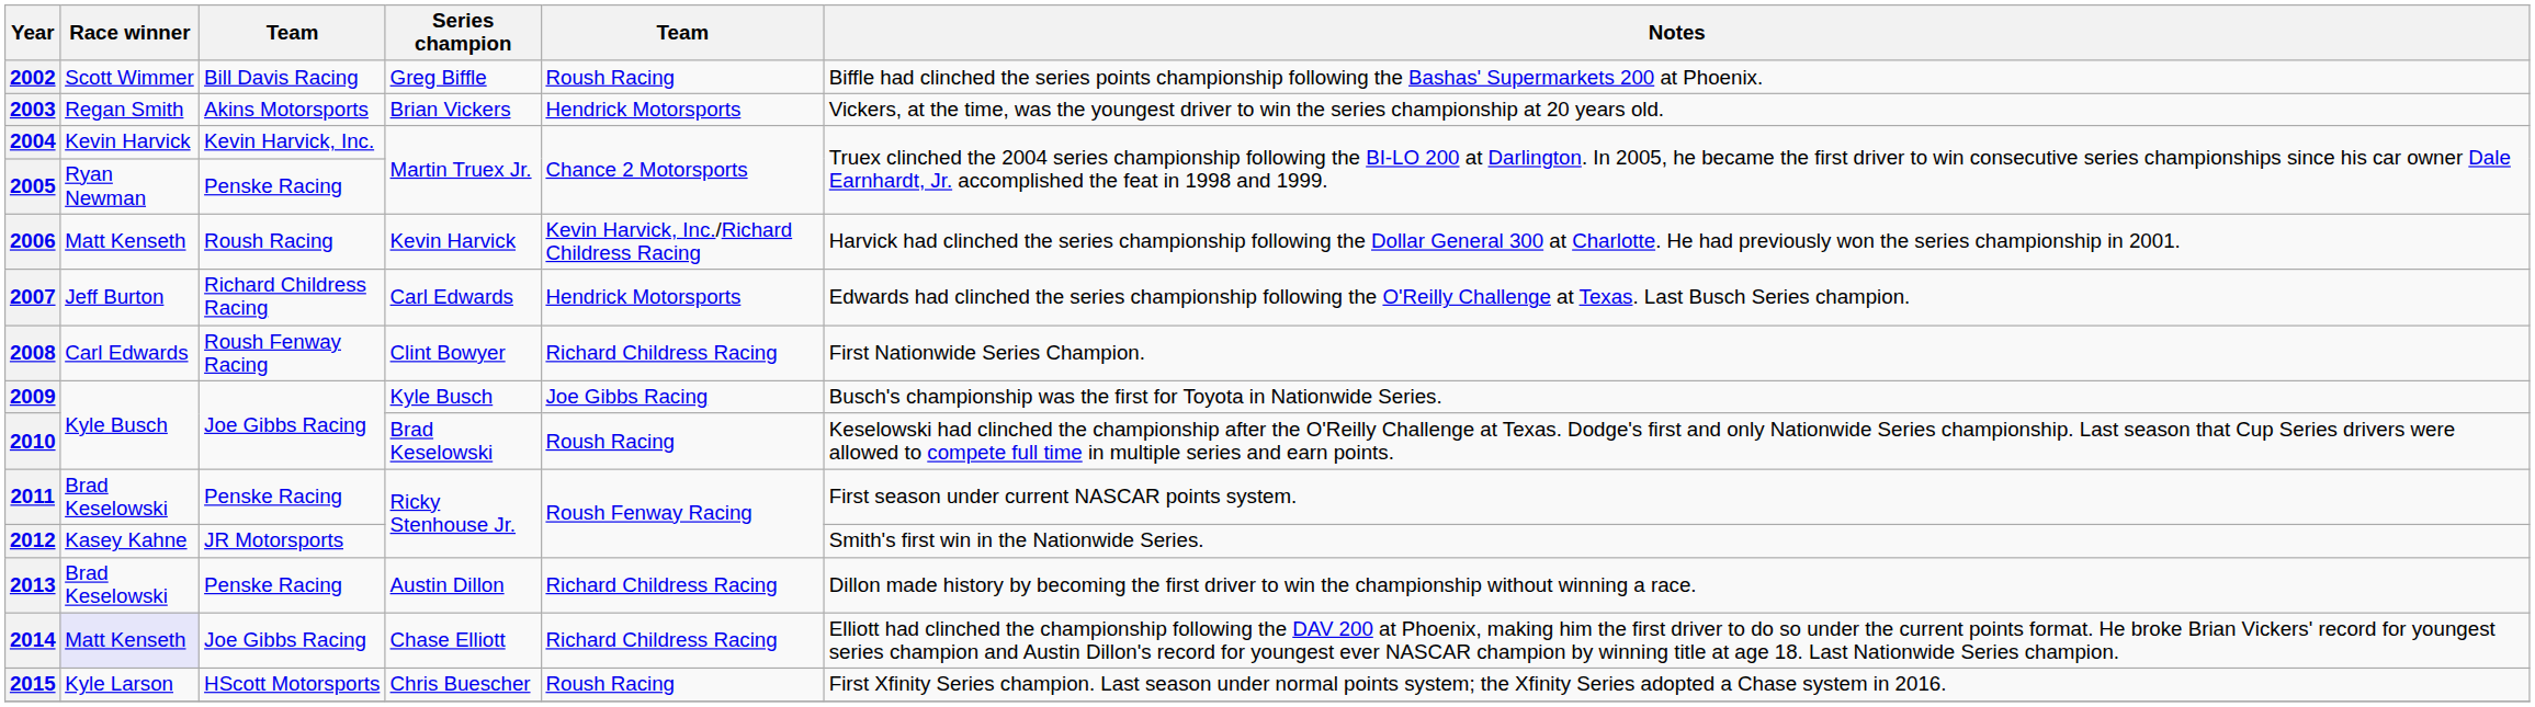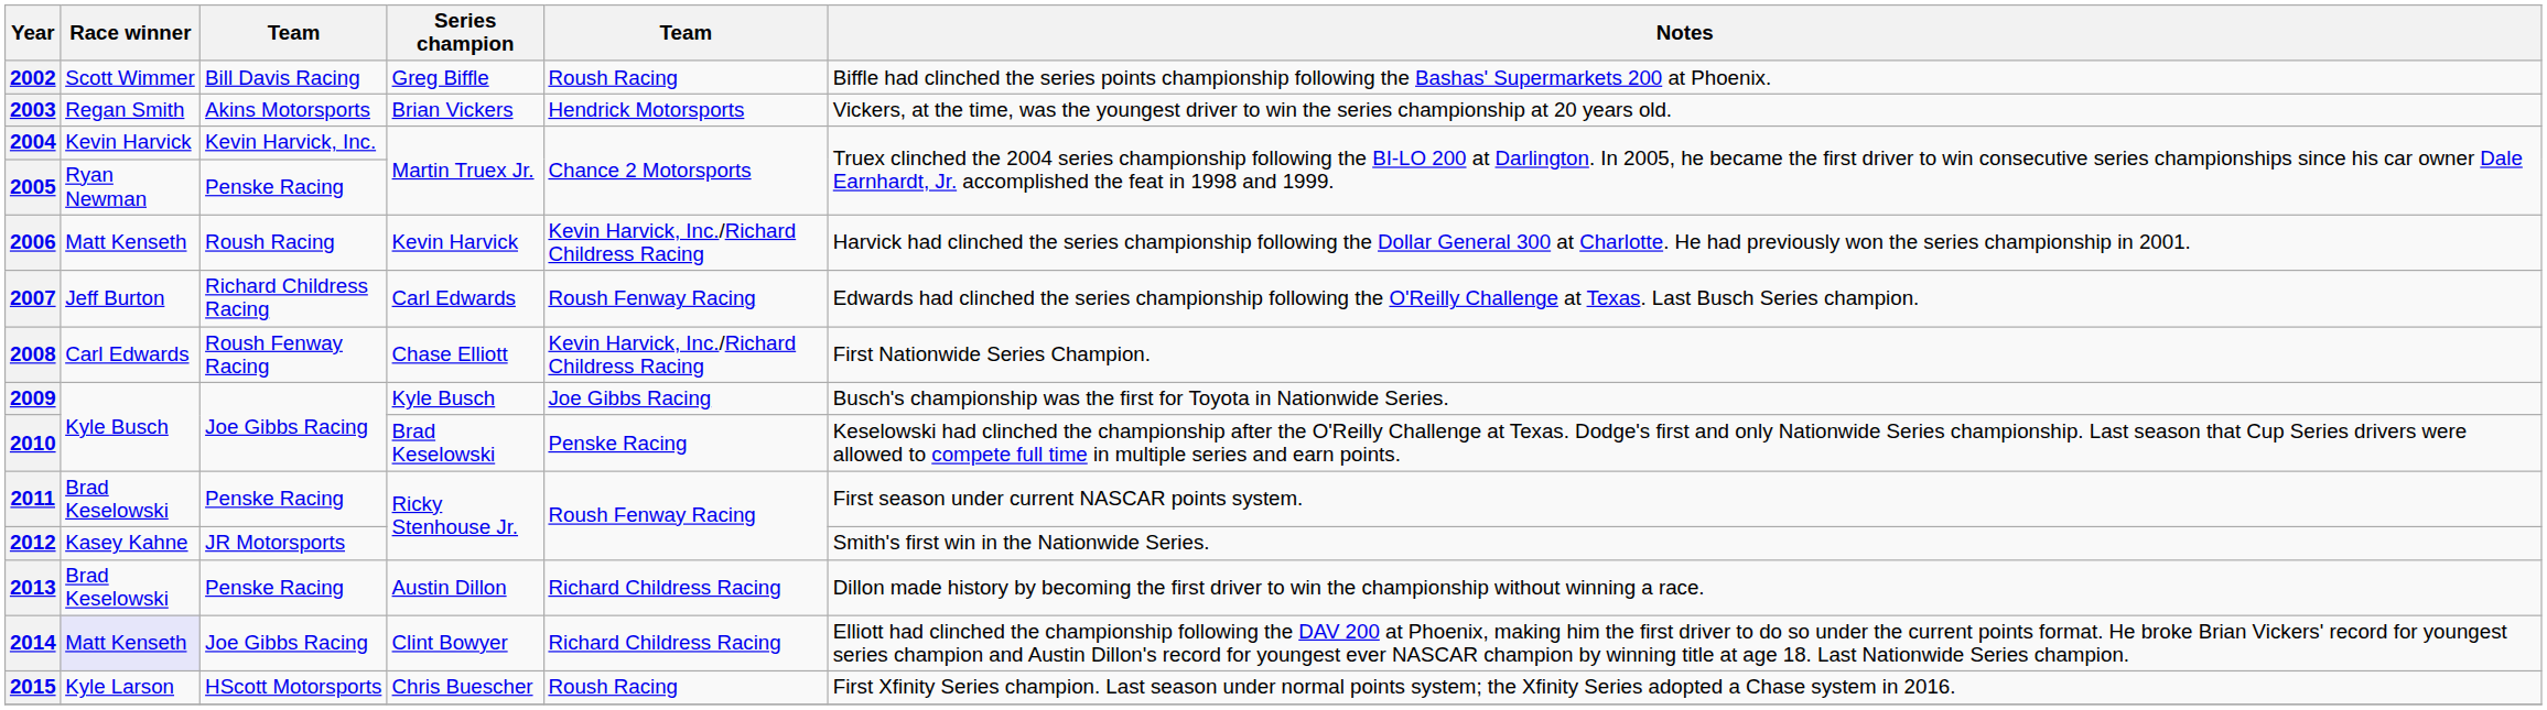2007 | column 5: Hendrick Motorsports -> Roush Fenway Racing
2008 | Series champion: Clint Bowyer -> Chase Elliott
2008 | column 5: Richard Childress Racing -> Kevin Harvick, Inc./Richard Childress Racing
2010 | column 5: Roush Racing -> Penske Racing
2014 | Series champion: Chase Elliott -> Clint Bowyer
